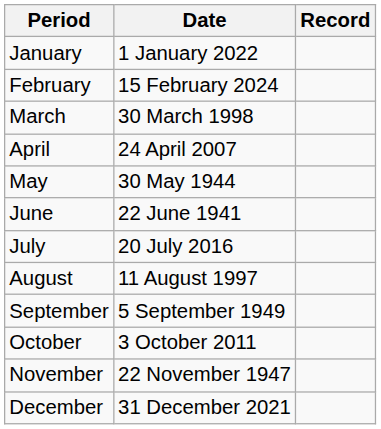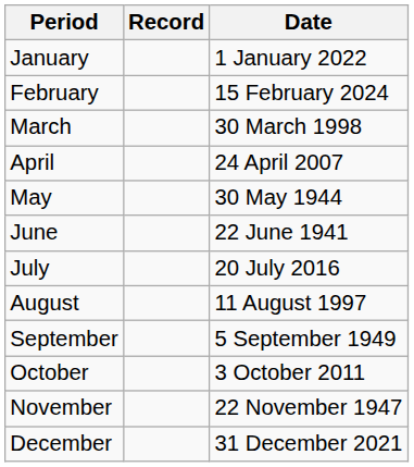columns swapped: Record <-> Date
